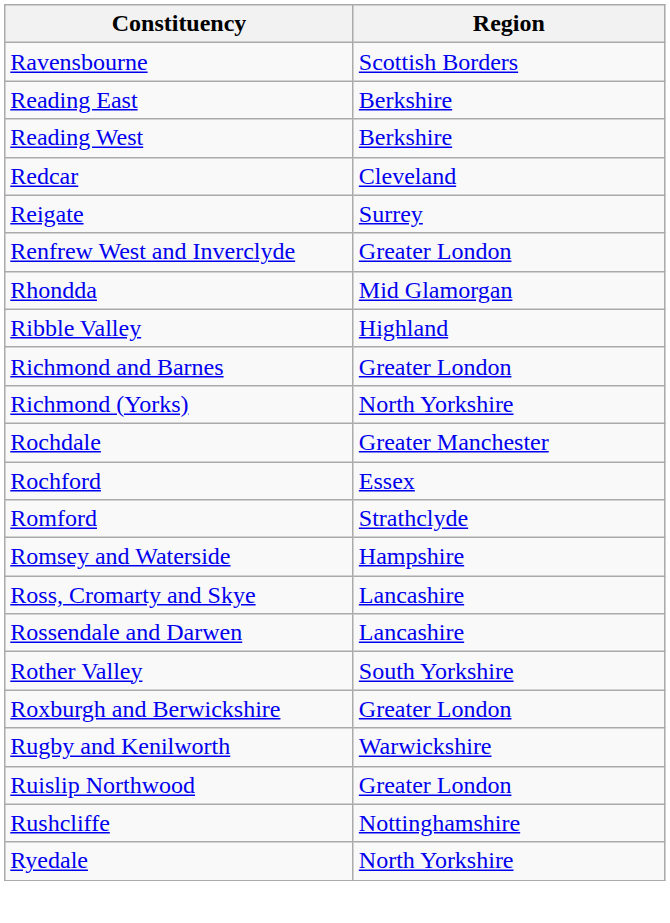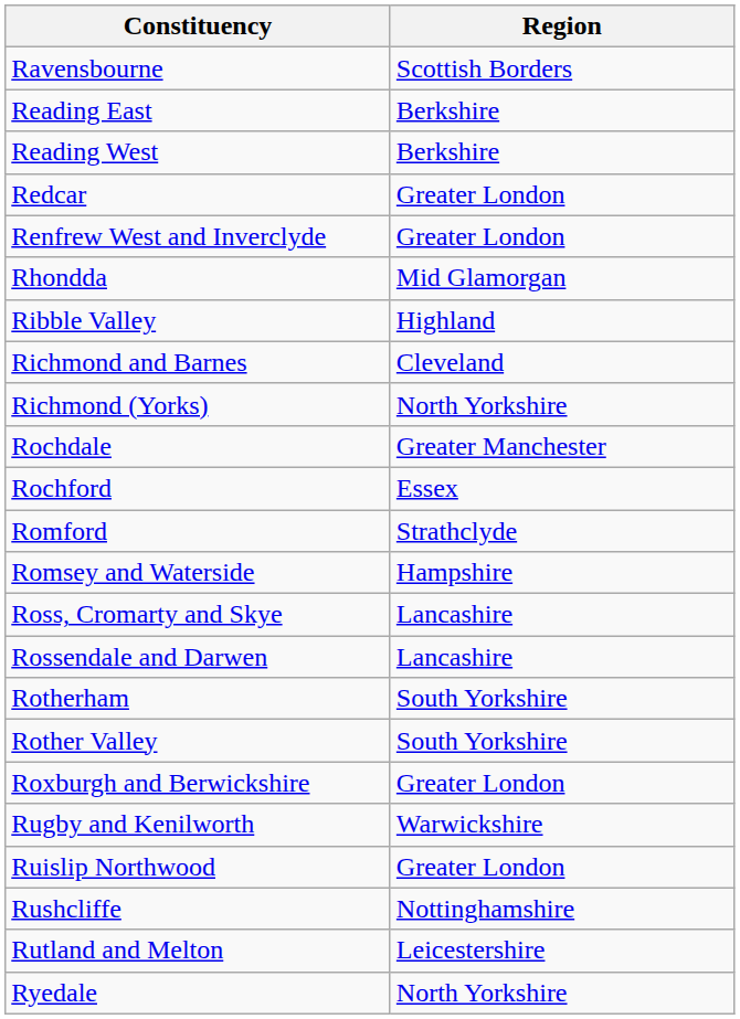Redcar | Region: Cleveland -> Greater London
- row: Reigate | Surrey
Richmond and Barnes | Region: Greater London -> Cleveland
+ row: Rotherham | South Yorkshire
+ row: Rutland and Melton | Leicestershire
